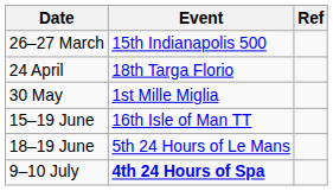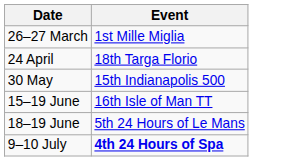- column: Ref
26–27 March | Event: 15th Indianapolis 500 -> 1st Mille Miglia
30 May | Event: 1st Mille Miglia -> 15th Indianapolis 500
